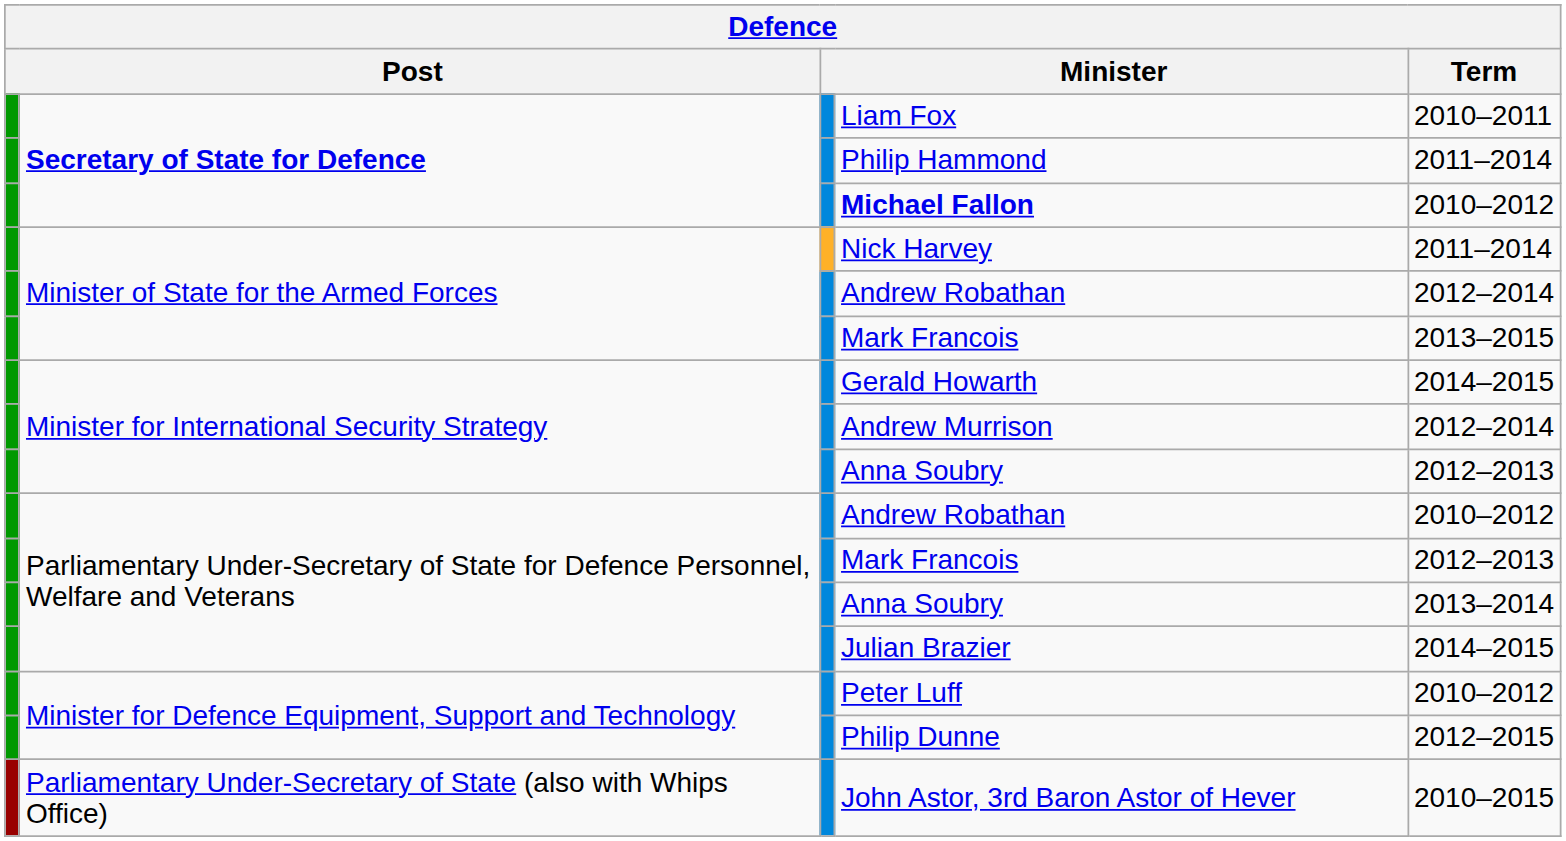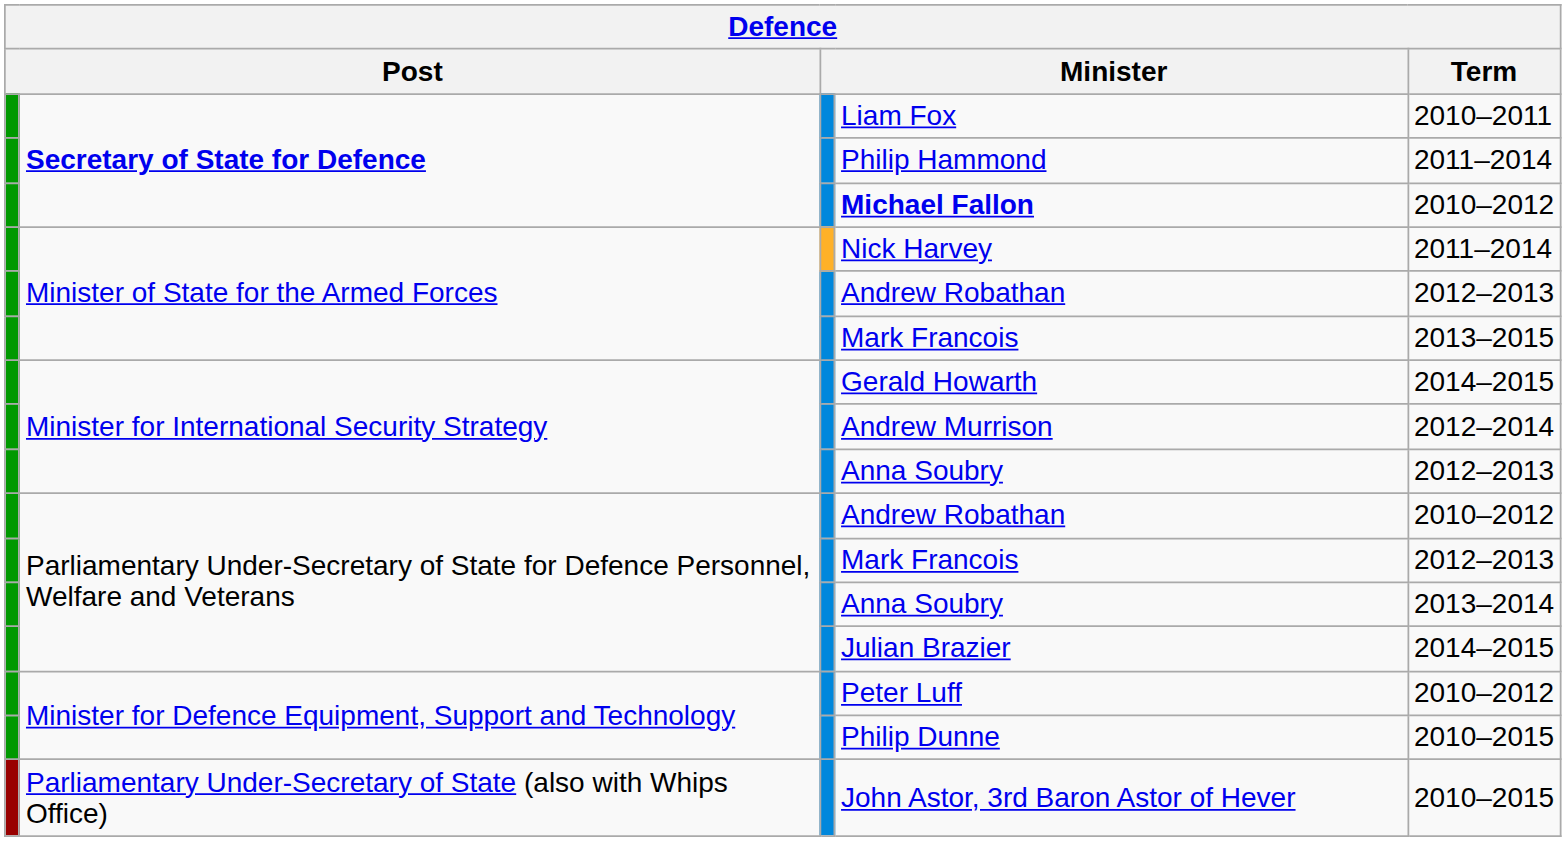Minister of State for the Armed Forces / Andrew Robathan | Term: 2012–2014 -> 2012–2013
Philip Dunne | Term: 2012–2015 -> 2010–2015
